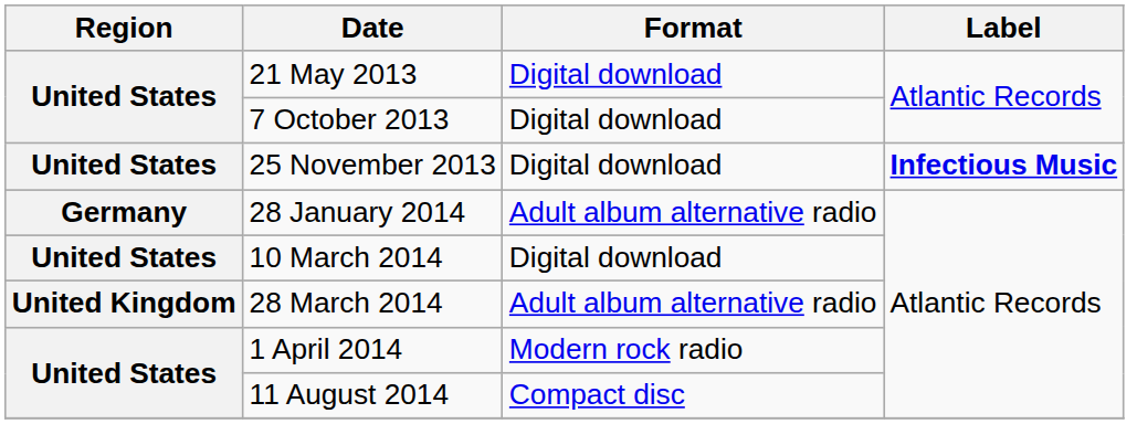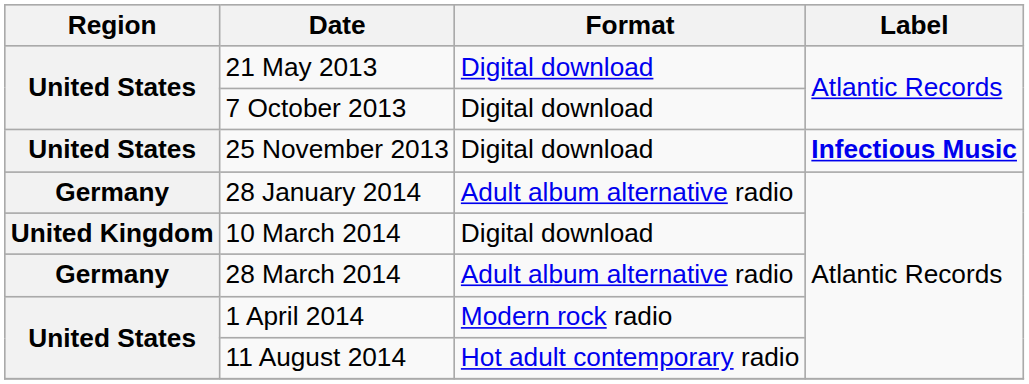10 March 2014 | Region: United States -> United Kingdom
28 March 2014 | Region: United Kingdom -> Germany
11 August 2014 | Format: Compact disc -> Hot adult contemporary radio
